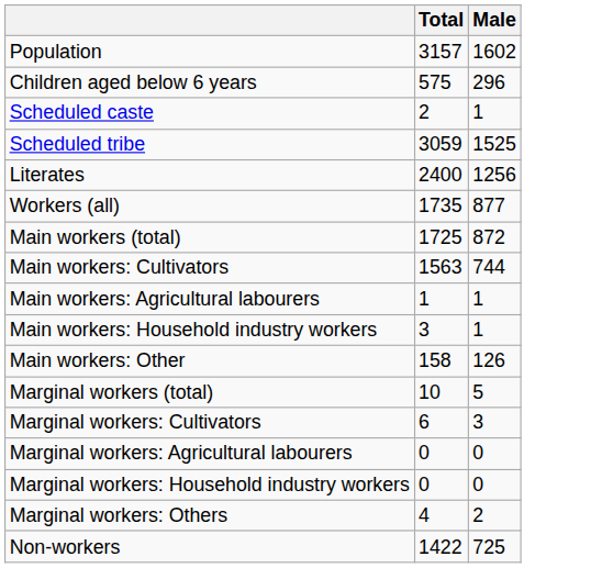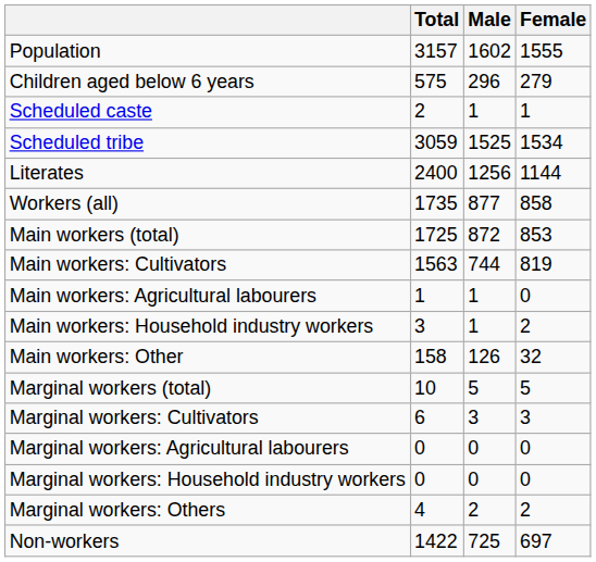+ column: Female | 1555 | 279 | 1 | 1534 | 1144 | 858 | 853 | 819 | 0 | 2 | 32 | 5 | 3 | 0 | 0 | 2 | 697
